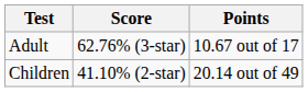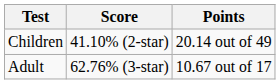rows swapped: Adult <-> Children
